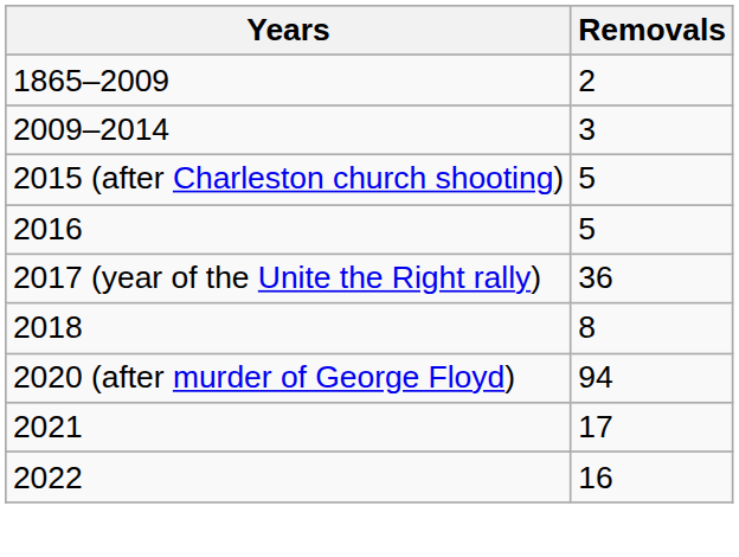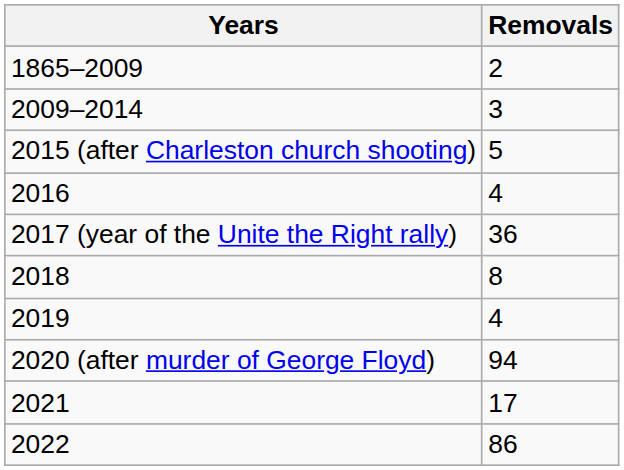2016 | Removals: 5 -> 4
+ row: 2019 | 4
2022 | Removals: 16 -> 86
